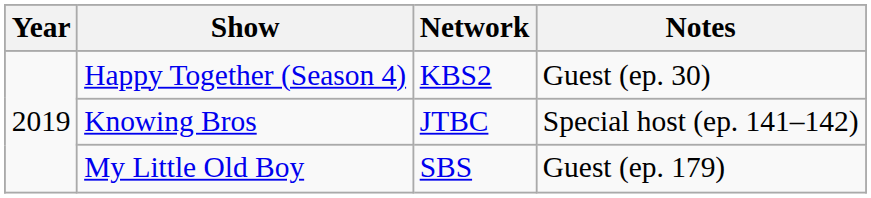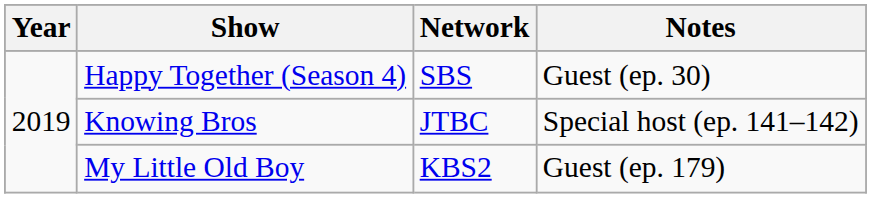Happy Together (Season 4) | Network: KBS2 -> SBS
My Little Old Boy | Network: SBS -> KBS2
